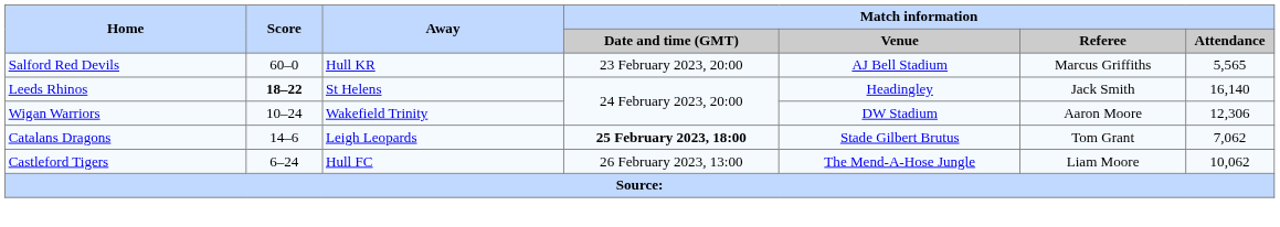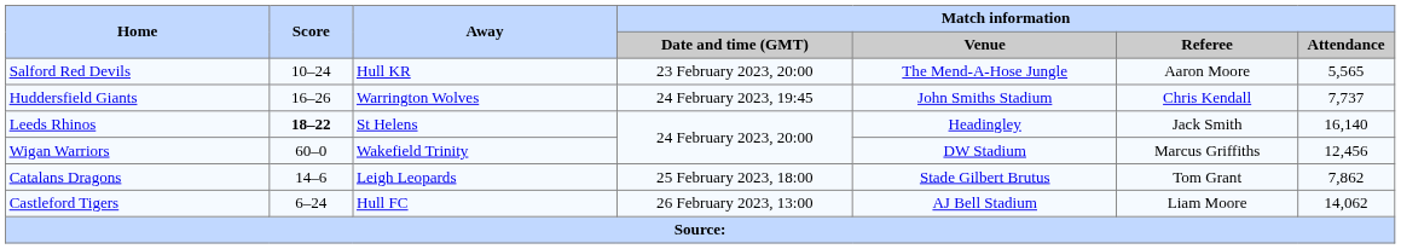Salford Red Devils | Score: 60–0 -> 10–24
Salford Red Devils | Match information / Venue: AJ Bell Stadium -> The Mend-A-Hose Jungle
Salford Red Devils | Match information / Referee: Marcus Griffiths -> Aaron Moore
+ row: Huddersfield Giants | 16–26 | Warrington Wolves | 24 February 2023, 19:45 | John Smiths Stadium | Chris Kendall | 7,737
Wigan Warriors | Score: 10–24 -> 60–0
Wigan Warriors | Match information / Referee: Aaron Moore -> Marcus Griffiths
Wigan Warriors | Match information / Attendance: 12,306 -> 12,456
Catalans Dragons | Match information / Date and time (GMT): bold -> normal
Catalans Dragons | Match information / Attendance: 7,062 -> 7,862
Castleford Tigers | Match information / Venue: The Mend-A-Hose Jungle -> AJ Bell Stadium
Castleford Tigers | Match information / Attendance: 10,062 -> 14,062
